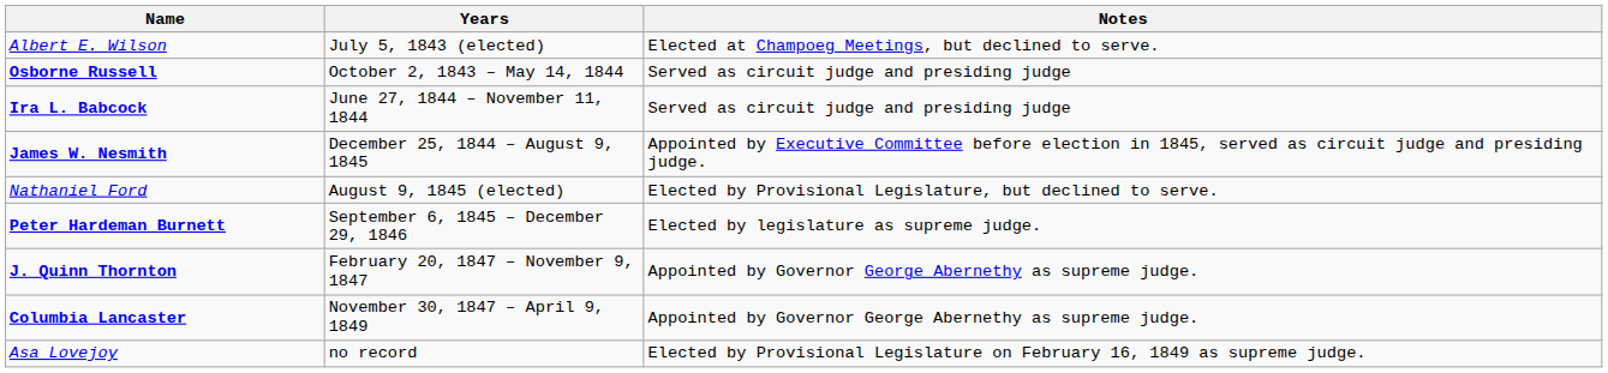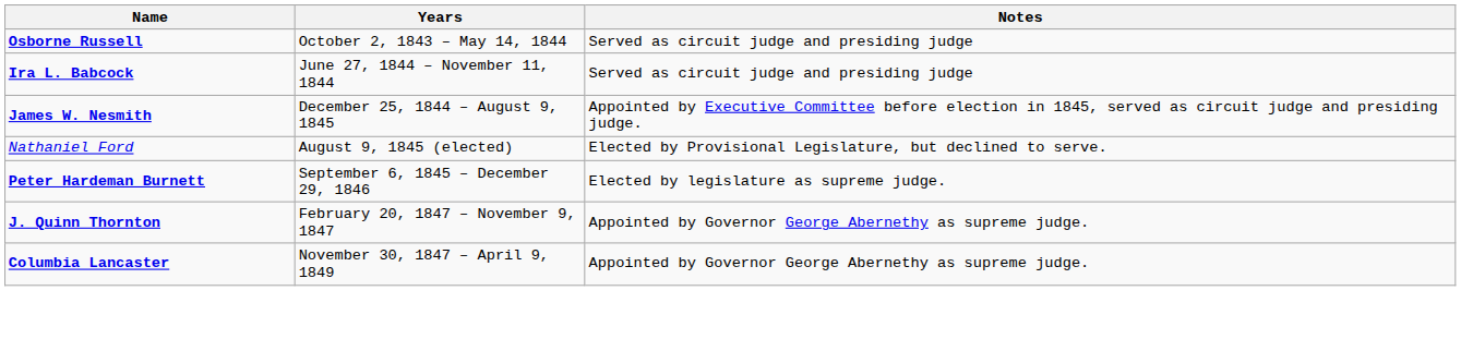- row: Albert E. Wilson | July 5, 1843 (elected) | Elected at Champoeg Meetings, but declined to serve.
- row: Asa Lovejoy | no record | Elected by Provisional Legislature on February 16, 1849 as supreme judge.
